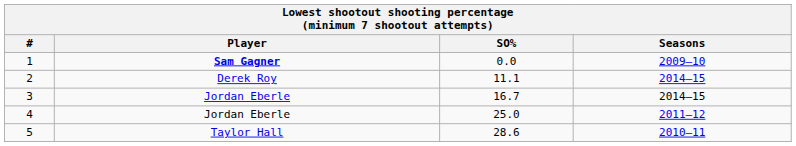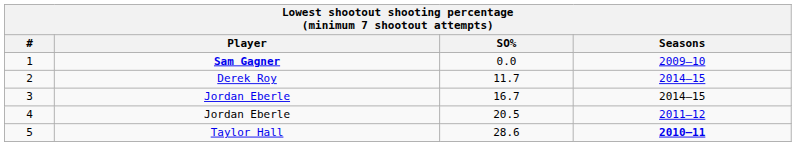2 | SO%: 11.1 -> 11.7
4 | SO%: 25.0 -> 20.5
5 | Seasons: normal -> bold
